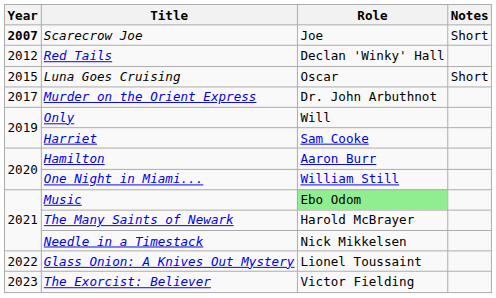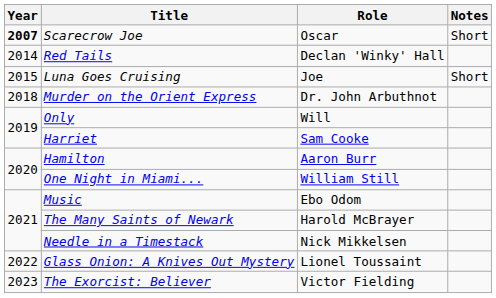Scarecrow Joe | Role: Joe -> Oscar
Red Tails | Year: 2012 -> 2014
Luna Goes Cruising | Role: Oscar -> Joe
Murder on the Orient Express | Year: 2017 -> 2018
Music | Role: lightgreen background -> no background
